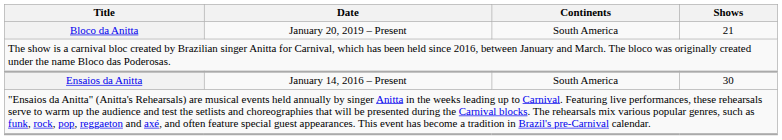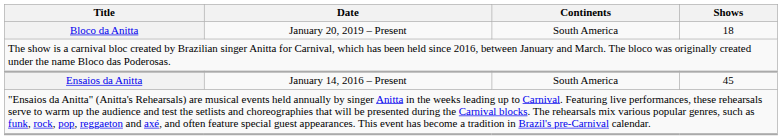Bloco da Anitta | Shows: 21 -> 18
Ensaios da Anitta | Shows: 30 -> 45
